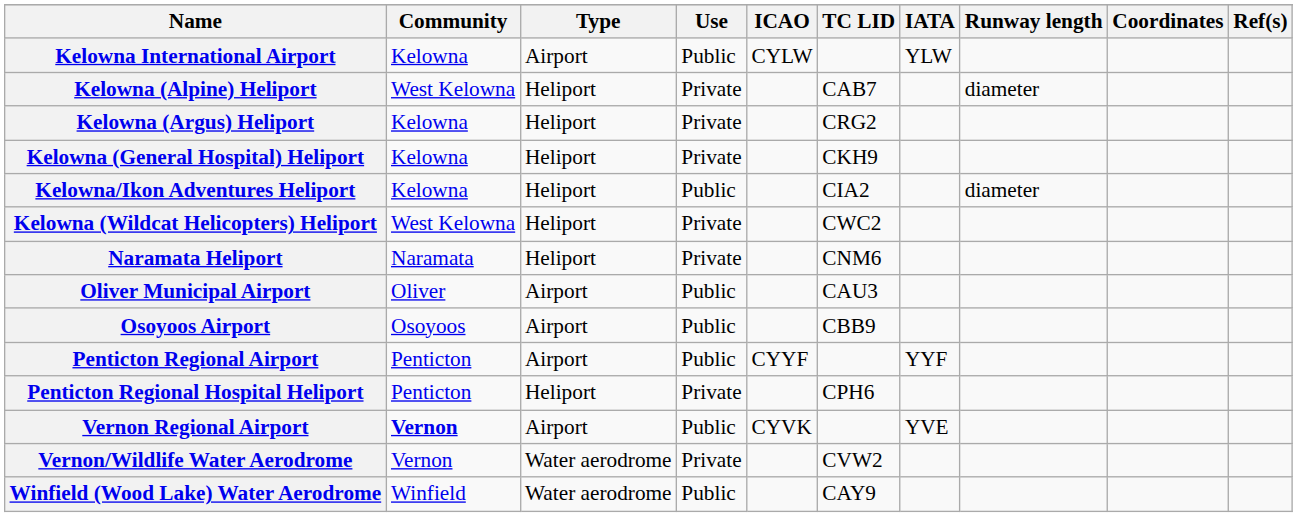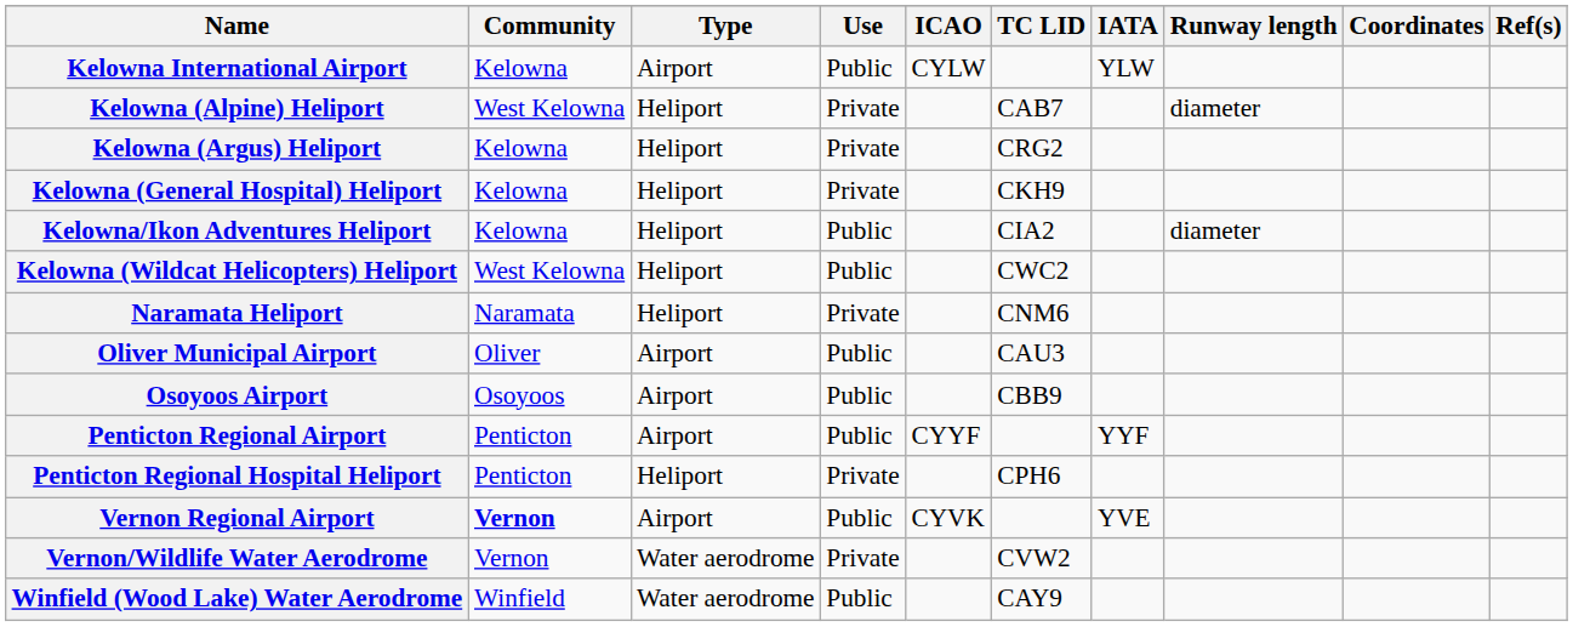Kelowna (Wildcat Helicopters) Heliport | Use: Private -> Public
